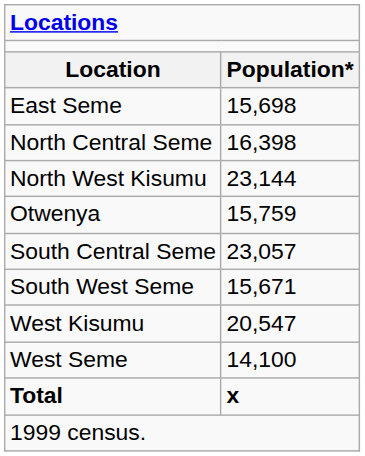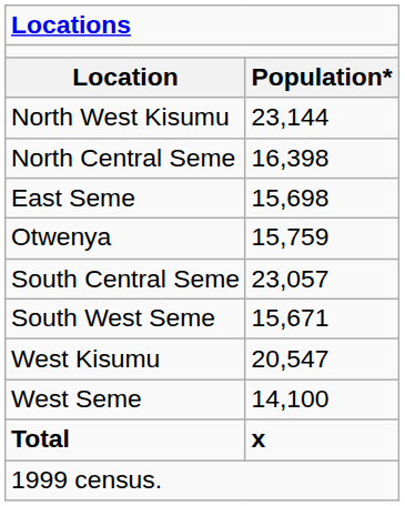rows swapped: East Seme <-> North West Kisumu
